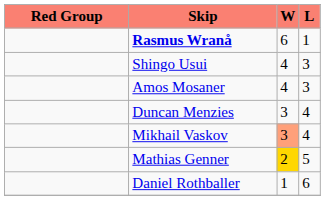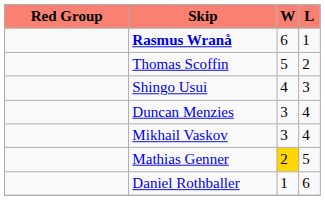+ row: Thomas Scoffin | 5 | 2
- row: Amos Mosaner | 4 | 3
Mikhail Vaskov | W: lightsalmon background -> no background
